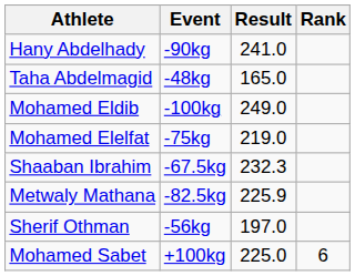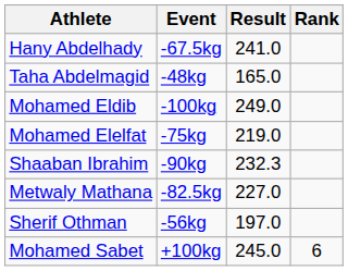Hany Abdelhady | Event: -90kg -> -67.5kg
Shaaban Ibrahim | Event: -67.5kg -> -90kg
Metwaly Mathana | Result: 225.9 -> 227.0
Mohamed Sabet | Result: 225.0 -> 245.0
